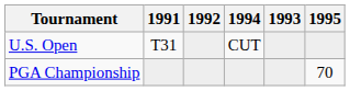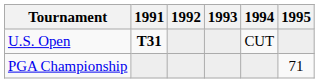columns swapped: 1993 <-> 1994
U.S. Open | 1991: normal -> bold
PGA Championship | 1995: 70 -> 71
